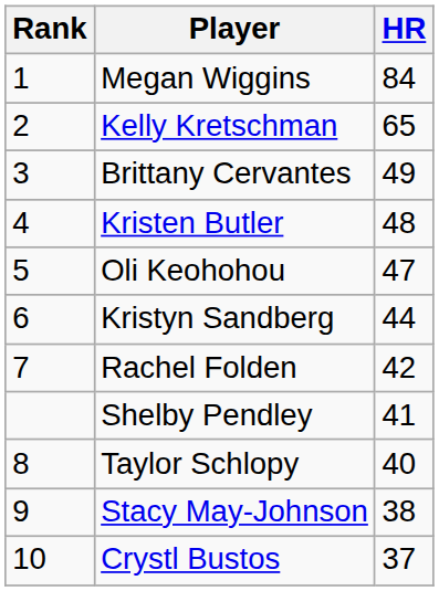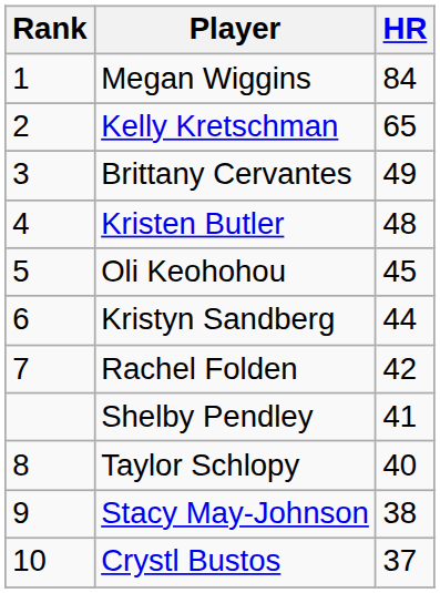Oli Keohohou | HR: 47 -> 45
